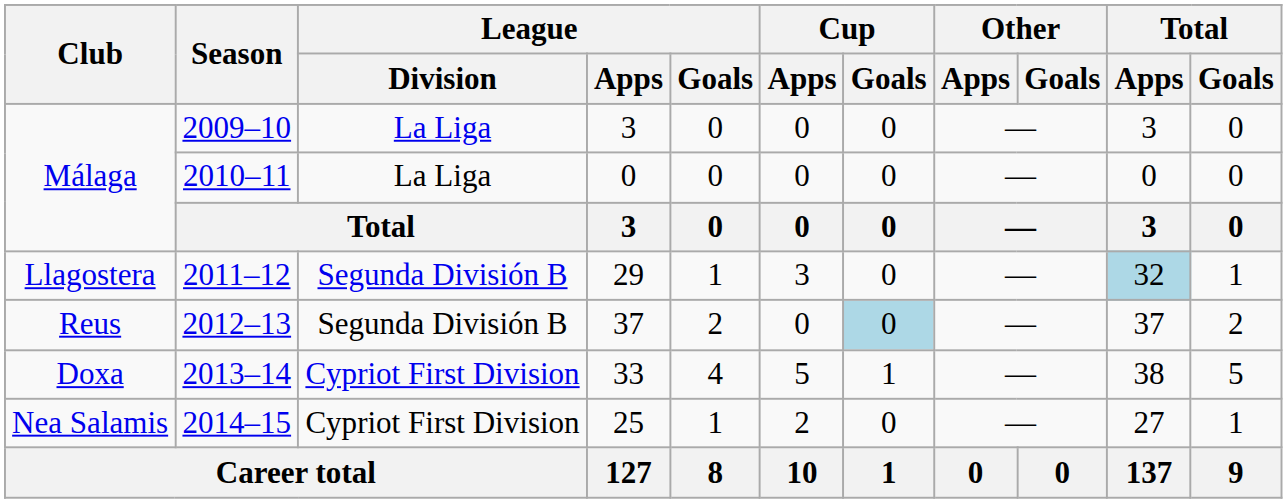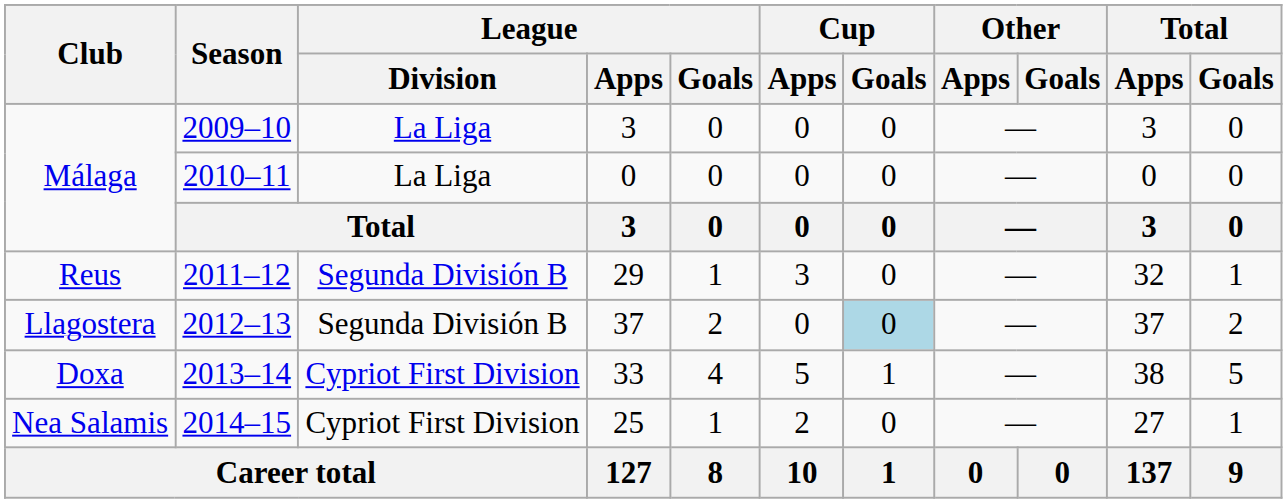2011–12 | Club: Llagostera -> Reus
2011–12 | Total / Apps: lightblue background -> no background
2012–13 | Club: Reus -> Llagostera
